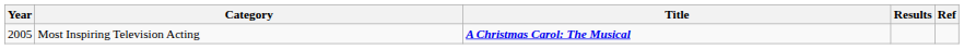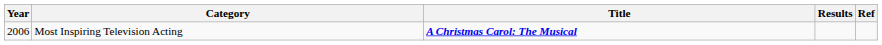Most Inspiring Television Acting | Year: 2005 -> 2006
